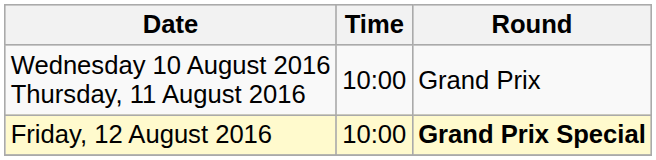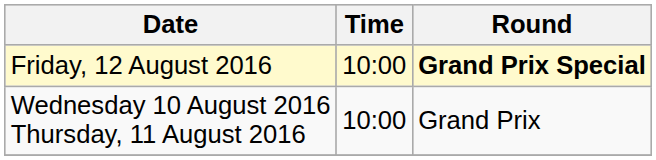rows swapped: Wednesday 10 August 2016 Thursday, 11 August 2016 <-> Friday, 12 August 2016
